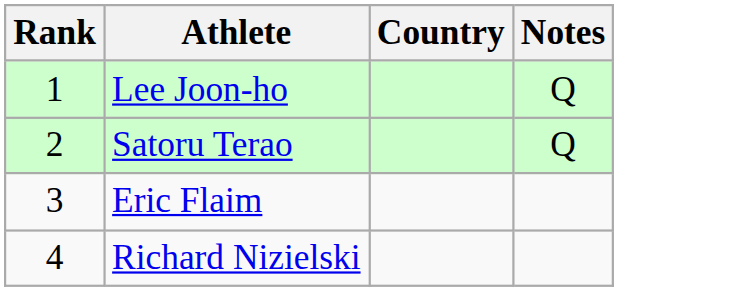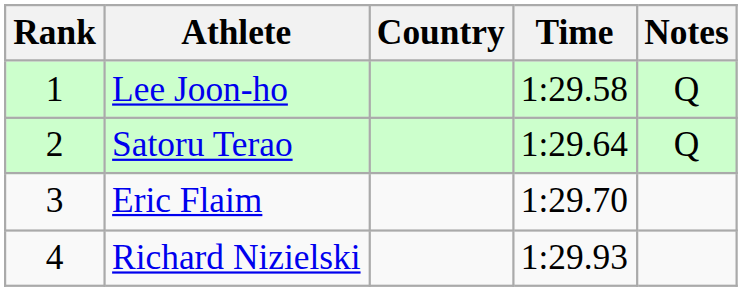+ column: Time | 1:29.58 | 1:29.64 | 1:29.70 | 1:29.93
